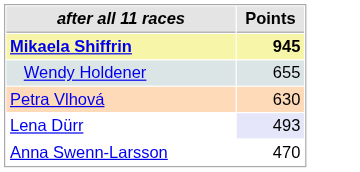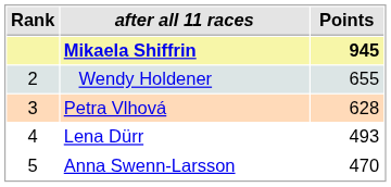+ column: Rank | 2 | 3 | 4 | 5
Petra Vlhová | Points: 630 -> 628
Lena Dürr | Points: lavender background -> no background
